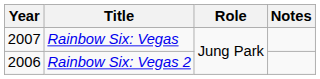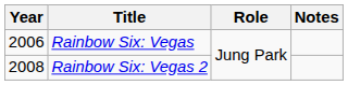Rainbow Six: Vegas | Year: 2007 -> 2006
Rainbow Six: Vegas 2 | Year: 2006 -> 2008
